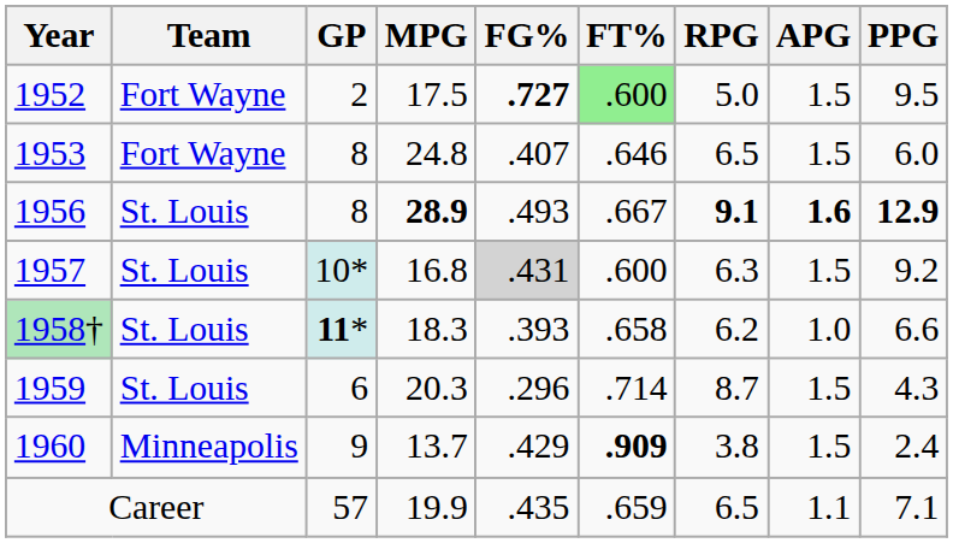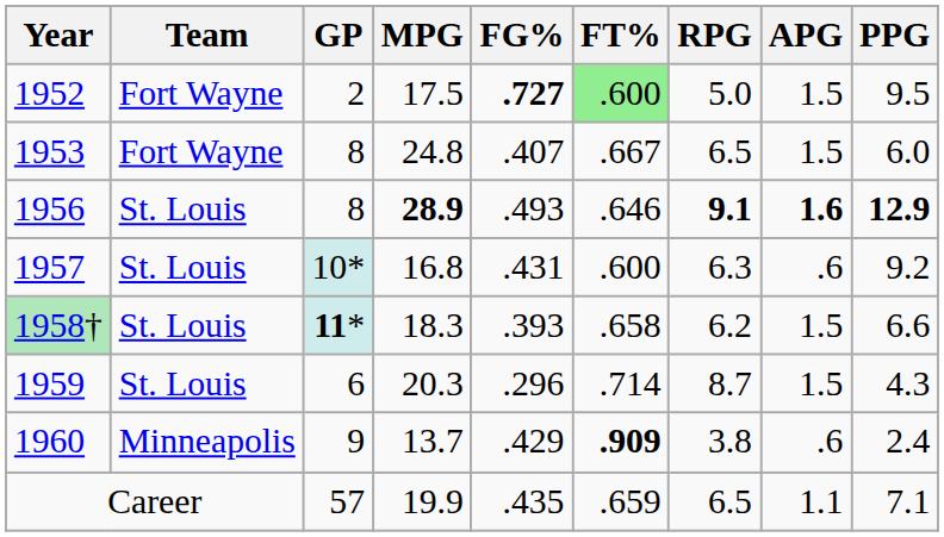1953 | FT%: .646 -> .667
1956 | FT%: .667 -> .646
1957 | FG%: lightgrey background -> no background
1957 | APG: 1.5 -> .6
1958† | APG: 1.0 -> 1.5
1960 | APG: 1.5 -> .6
